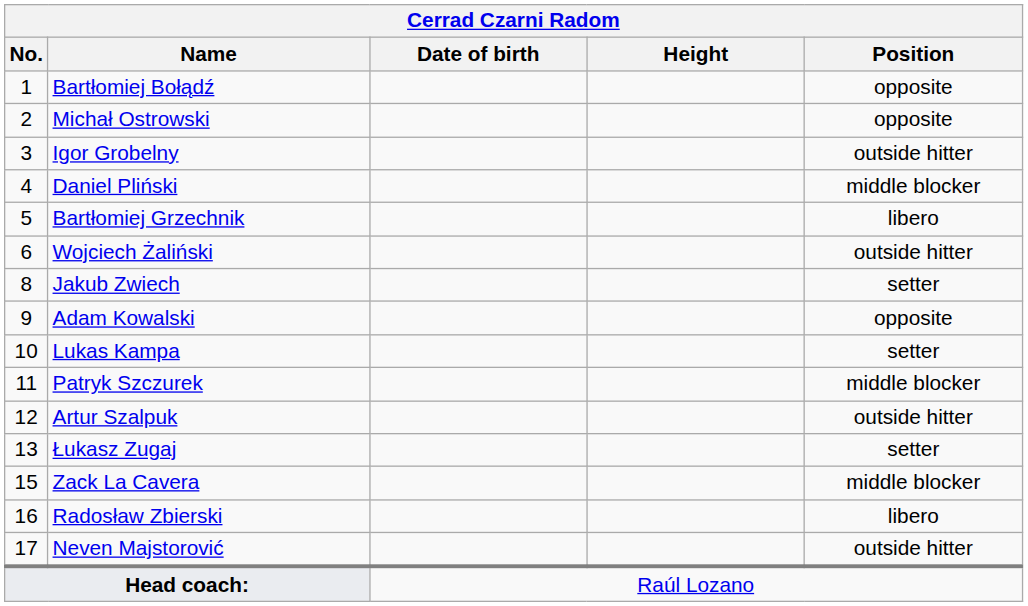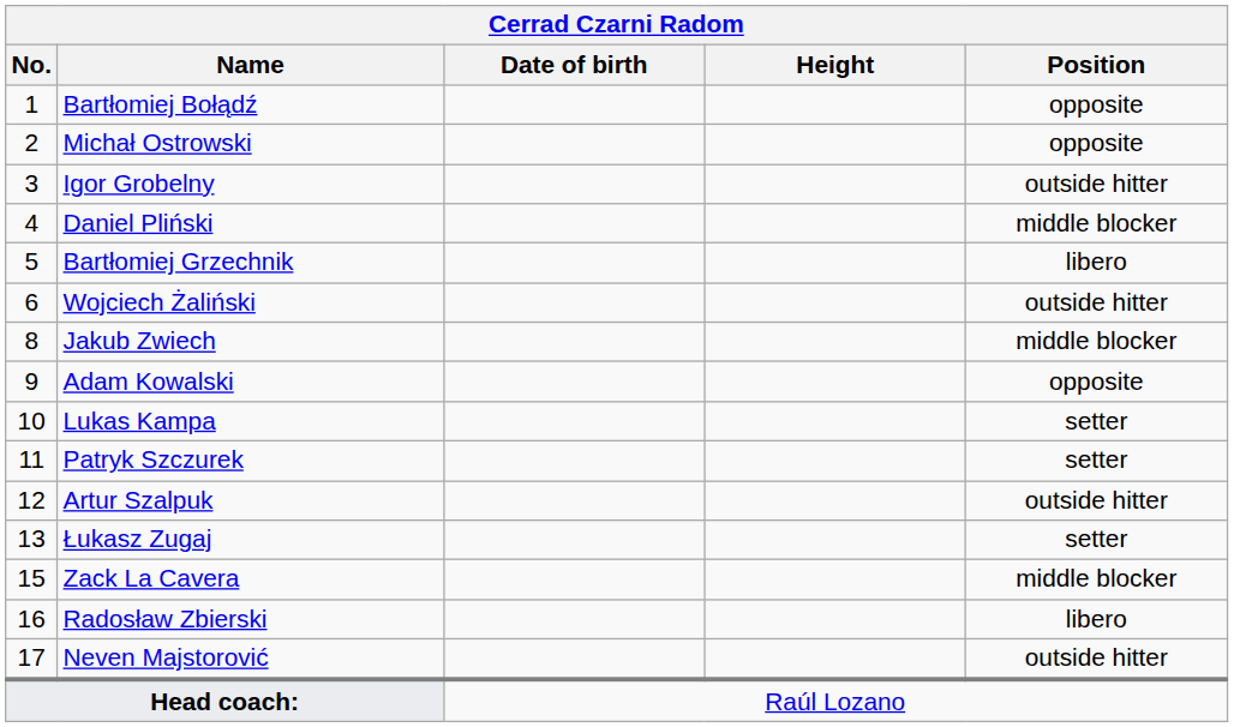Jakub Zwiech | Position: setter -> middle blocker
Patryk Szczurek | Position: middle blocker -> setter
